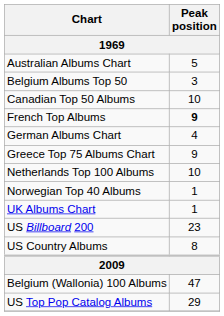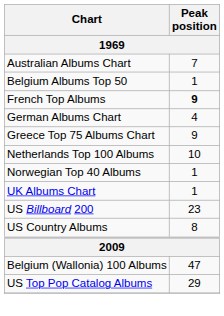Australian Albums Chart | Peak position: 5 -> 7
Belgium Albums Top 50 | Peak position: 3 -> 1
- row: Canadian Top 50 Albums | 10
